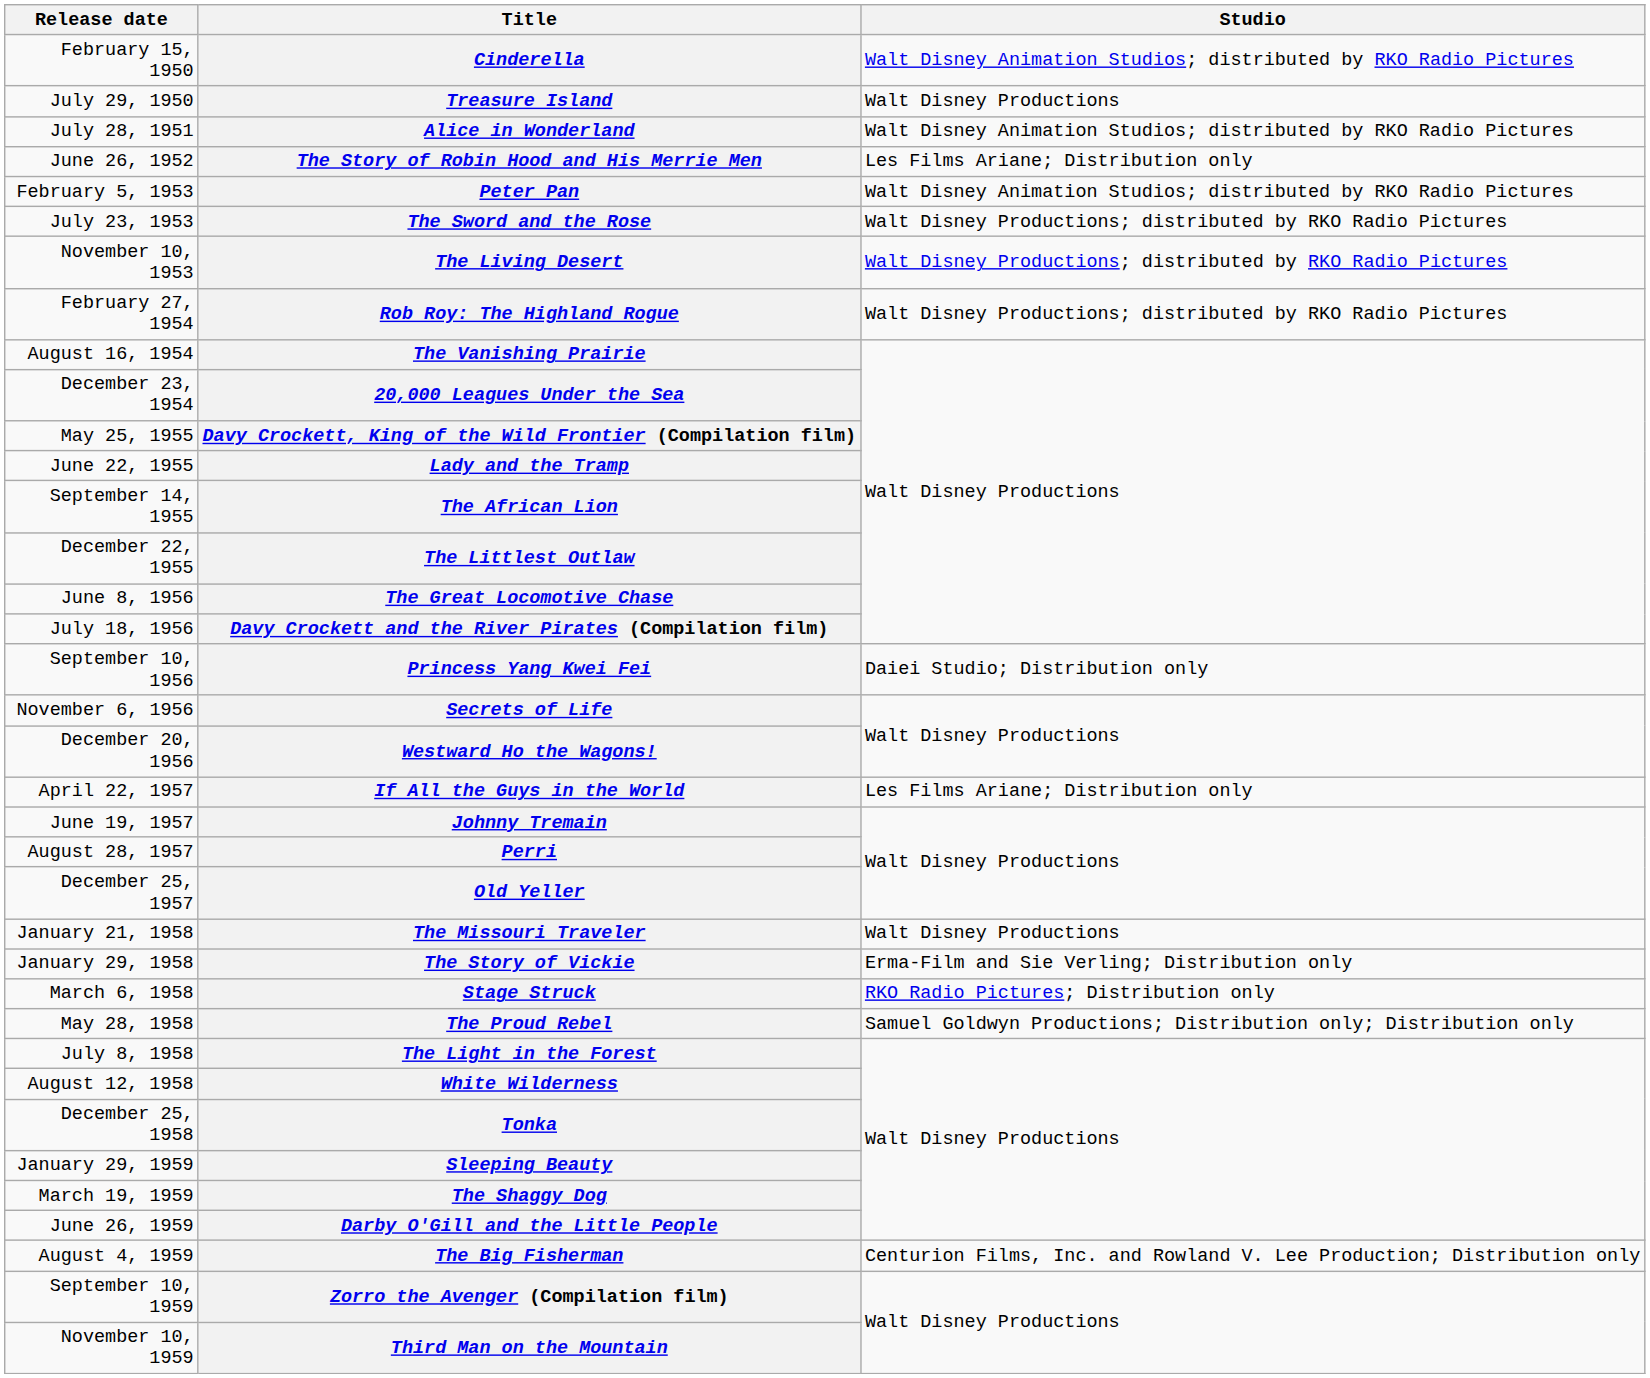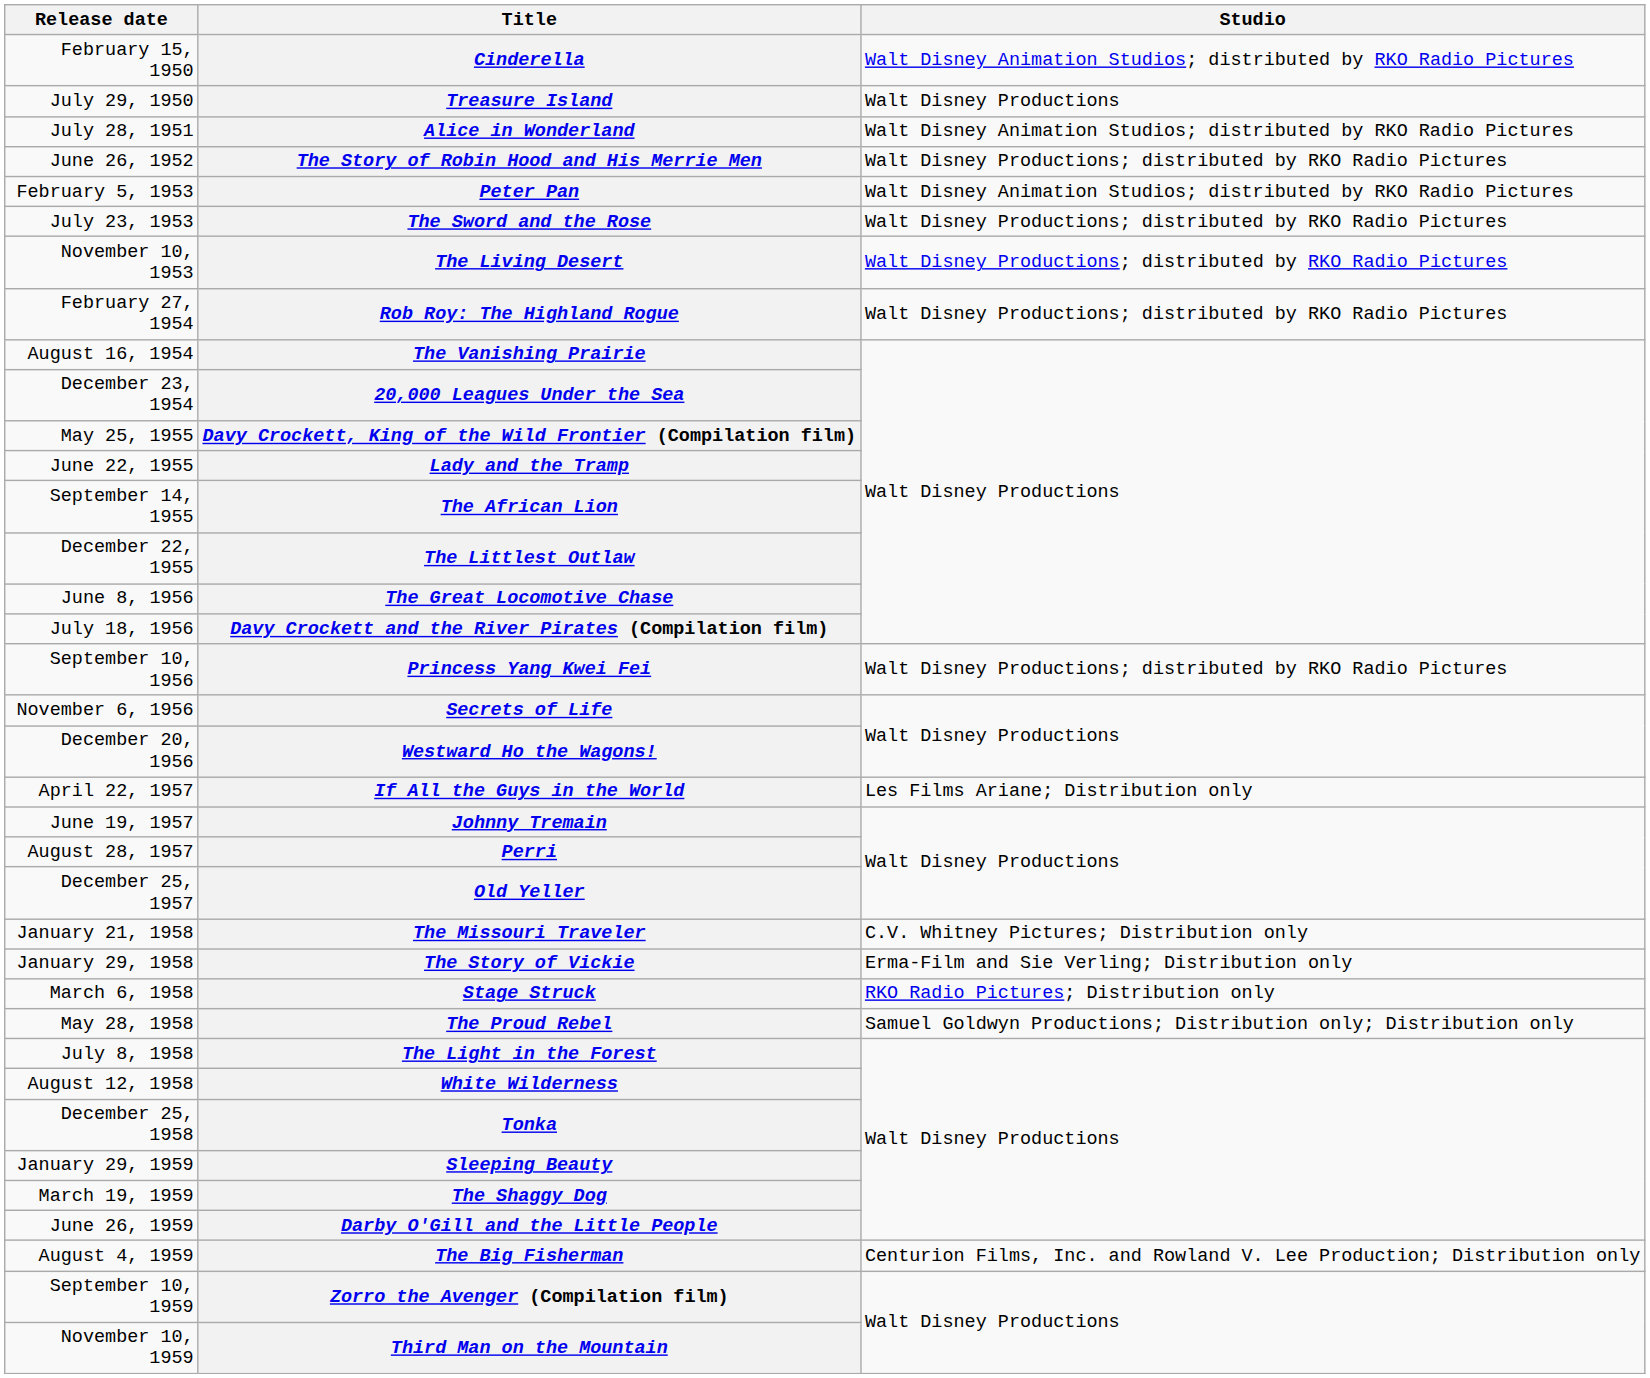The Story of Robin Hood and His Merrie Men | Studio: Les Films Ariane; Distribution only -> Walt Disney Productions; distributed by RKO Radio Pictures
Princess Yang Kwei Fei | Studio: Daiei Studio; Distribution only -> Walt Disney Productions; distributed by RKO Radio Pictures
The Missouri Traveler | Studio: Walt Disney Productions -> C.V. Whitney Pictures; Distribution only
